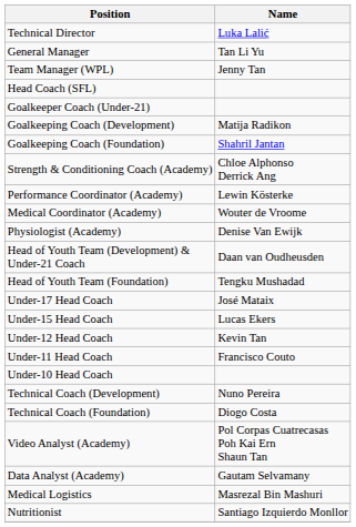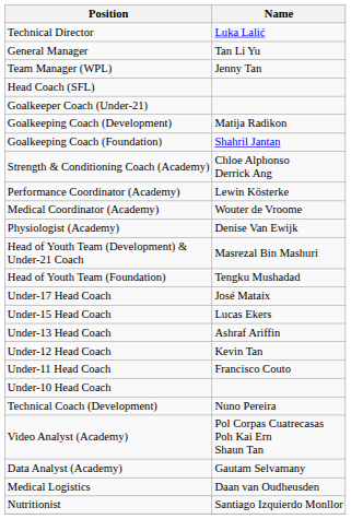Head of Youth Team (Development) & Under-21 Coach | Name: Daan van Oudheusden -> Masrezal Bin Mashuri
+ row: Under-13 Head Coach | Ashraf Ariffin
- row: Technical Coach (Foundation) | Diogo Costa
Medical Logistics | Name: Masrezal Bin Mashuri -> Daan van Oudheusden
